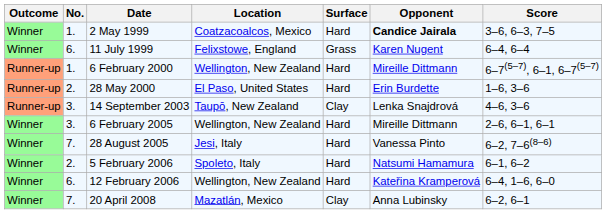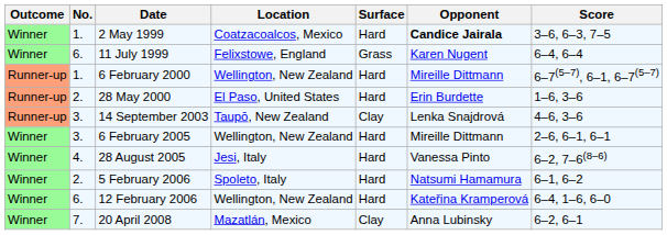28 August 2005 | No.: 7. -> 4.
